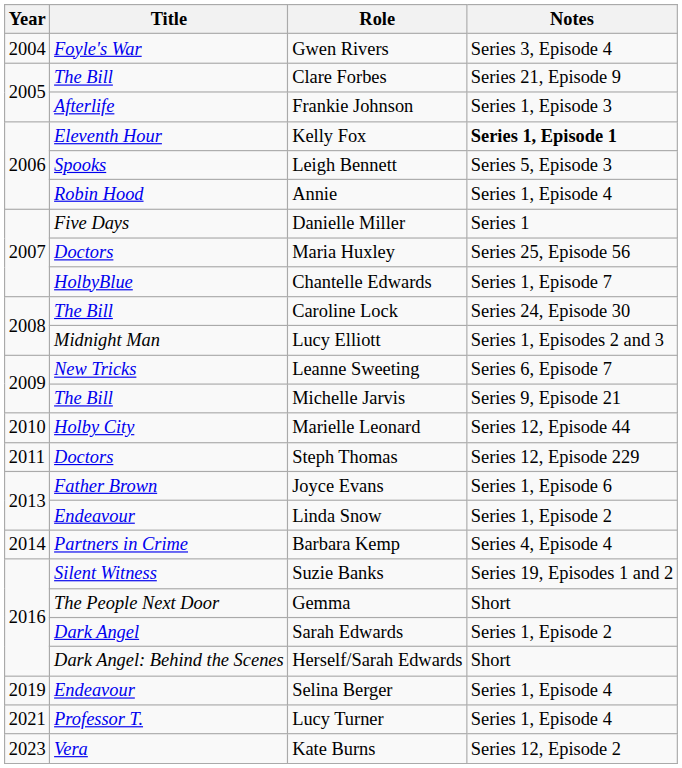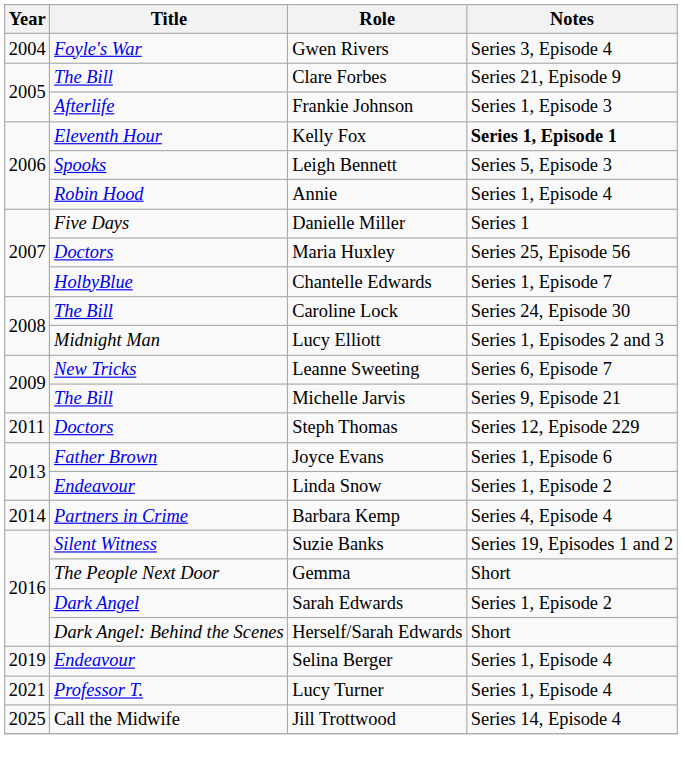- row: 2010 | Holby City | Marielle Leonard | Series 12, Episode 44
- row: 2023 | Vera | Kate Burns | Series 12, Episode 2
+ row: 2025 | Call the Midwife | Jill Trottwood | Series 14, Episode 4
